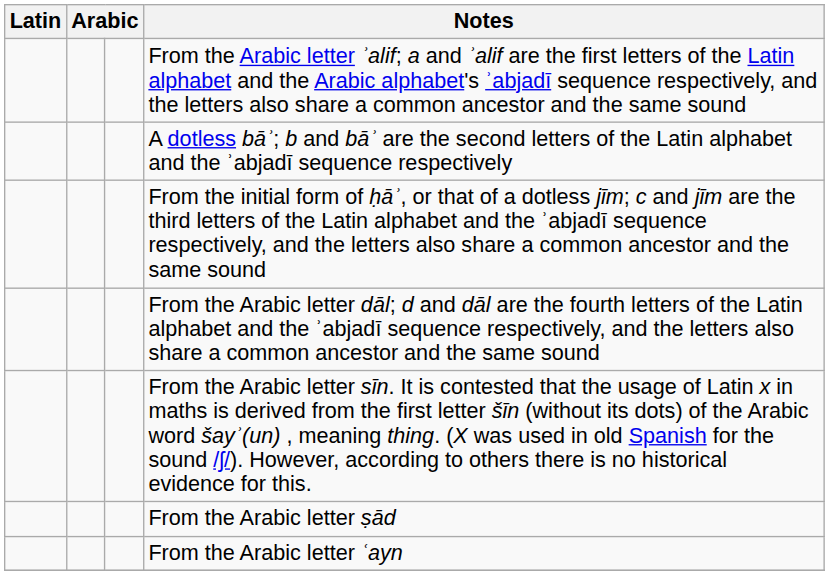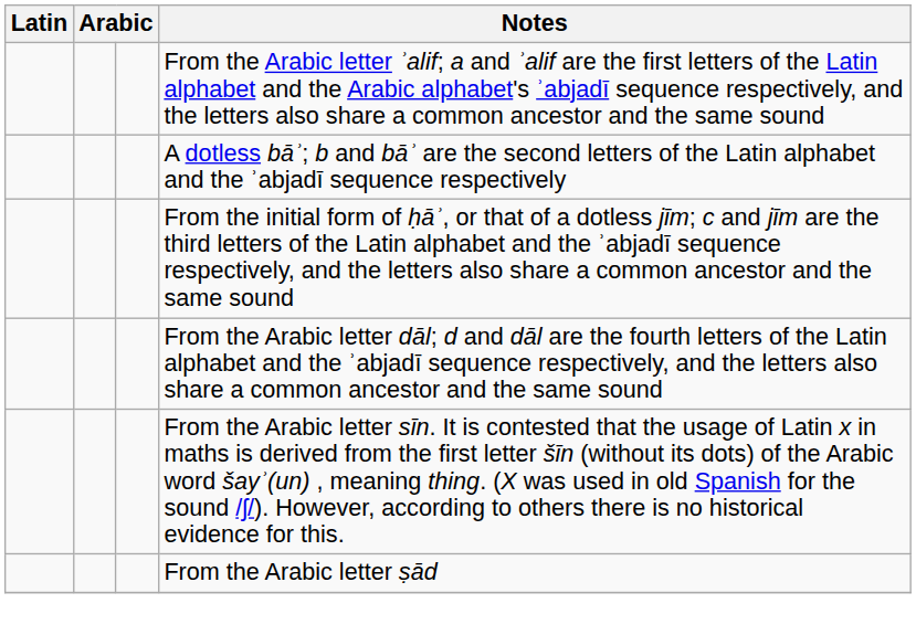- row: From the Arabic letter ʿayn
